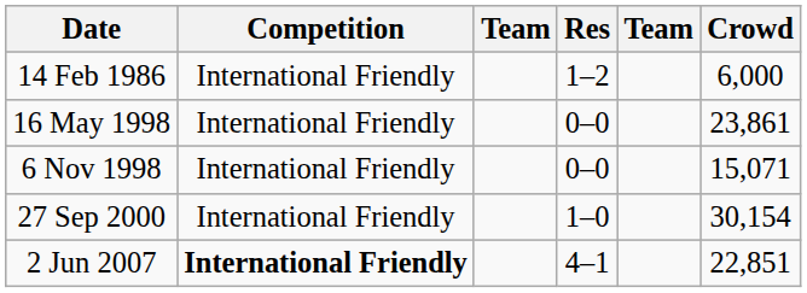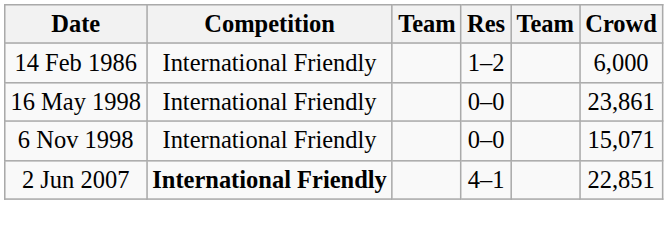- row: 27 Sep 2000 | International Friendly | 1–0 | 30,154
